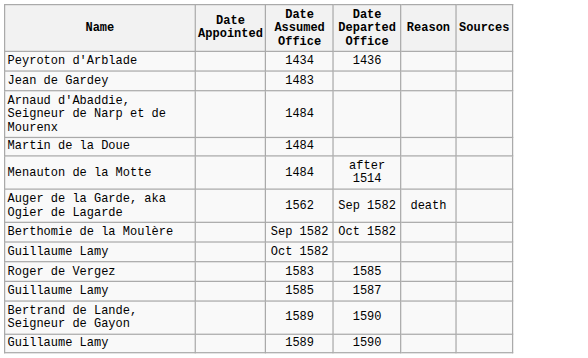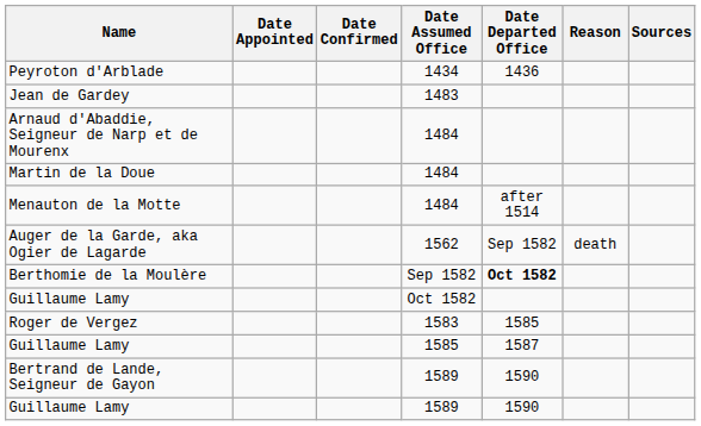+ column: Date Confirmed
Berthomie de la Moulère | Date Departed Office: normal -> bold
